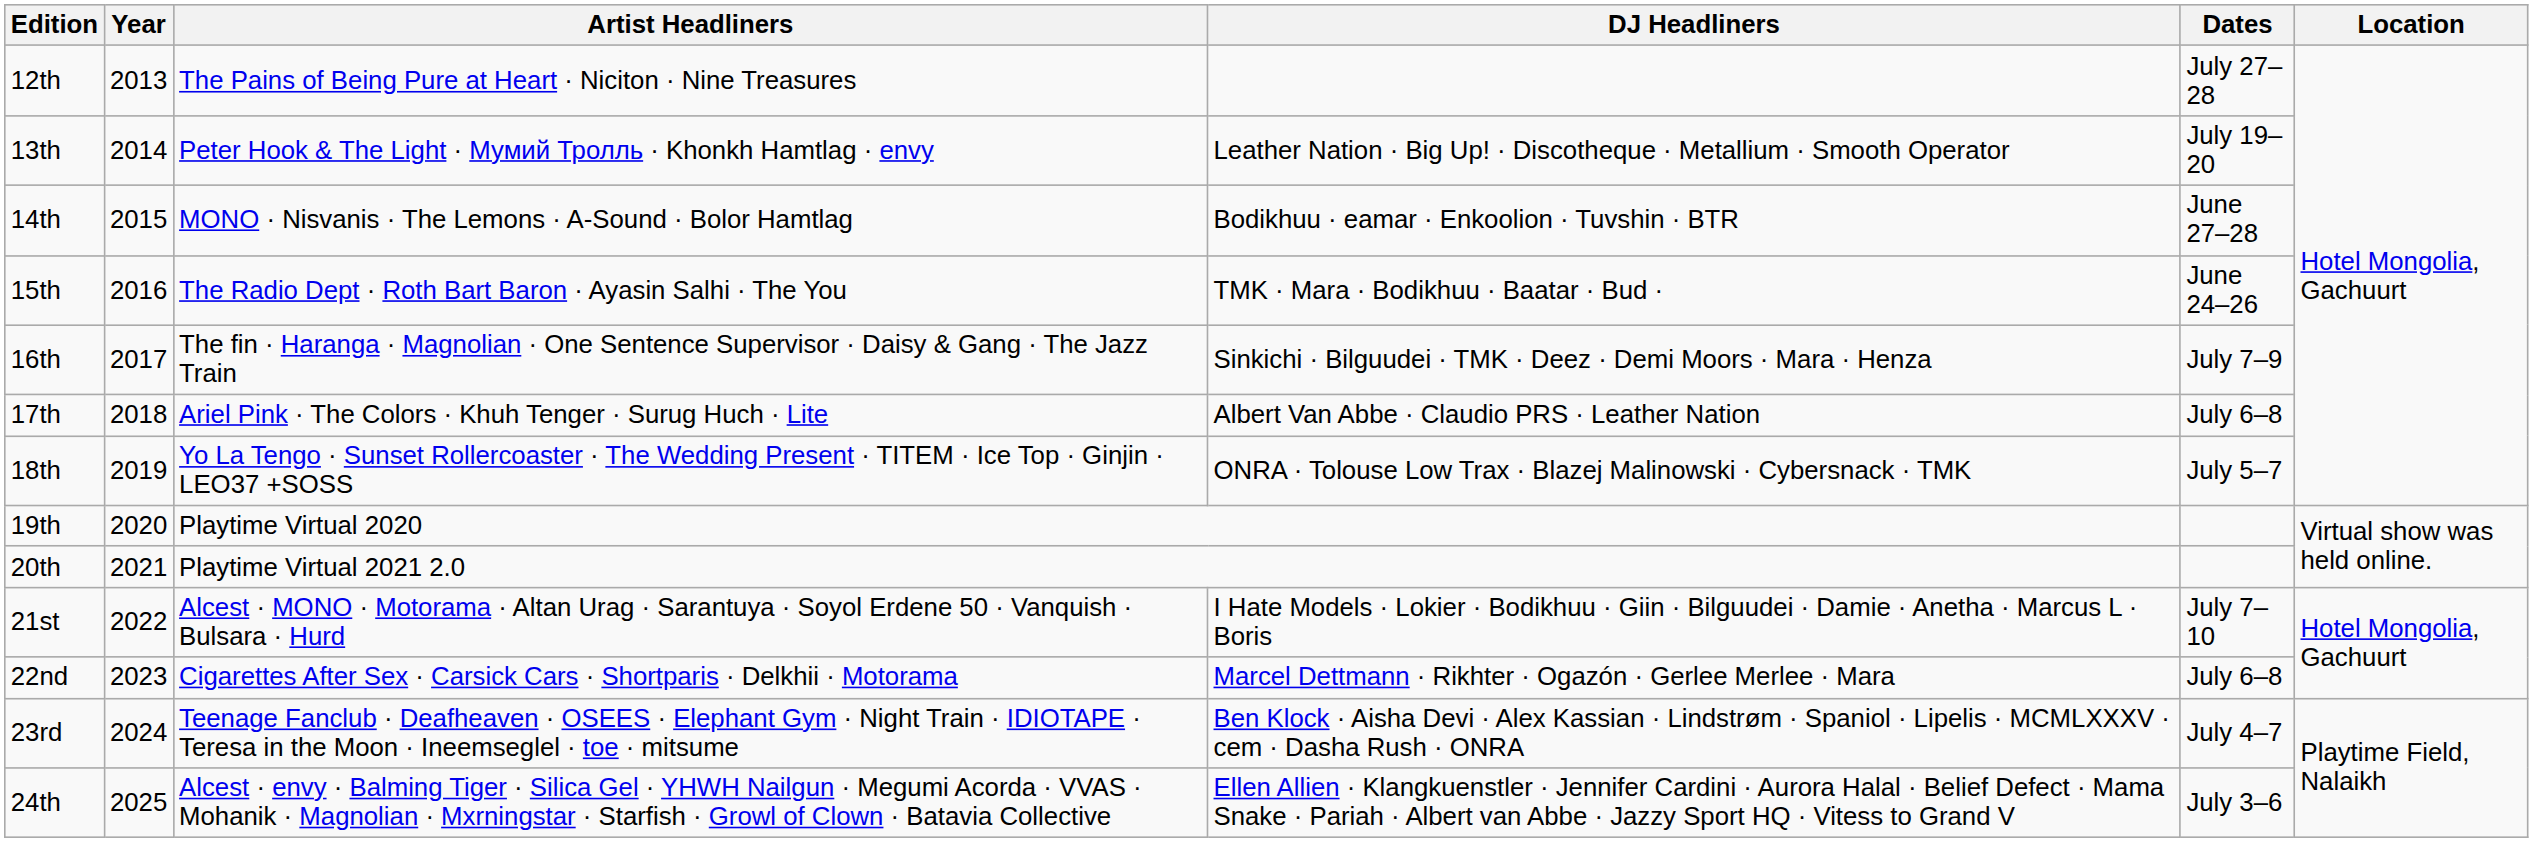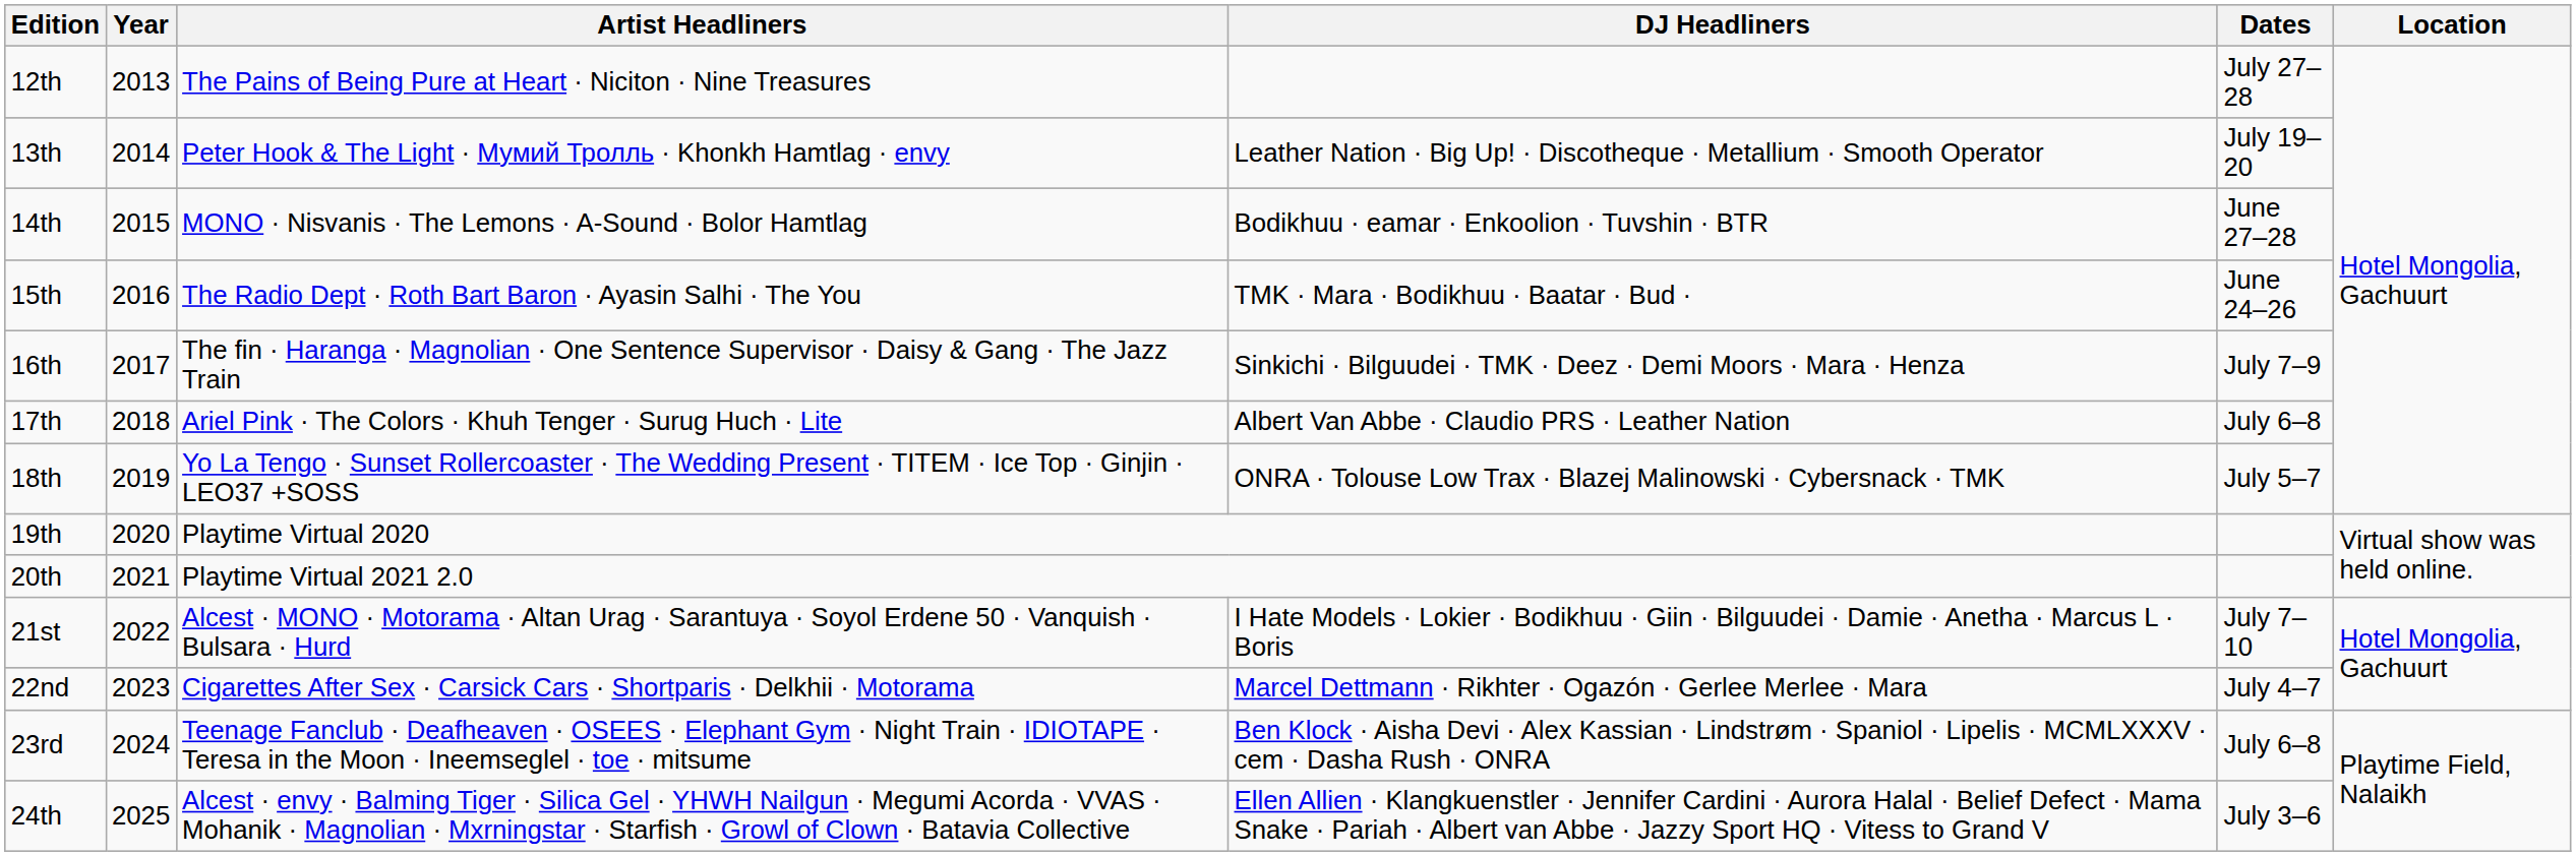22nd | Dates: July 6–8 -> July 4–7
23rd | Dates: July 4–7 -> July 6–8
